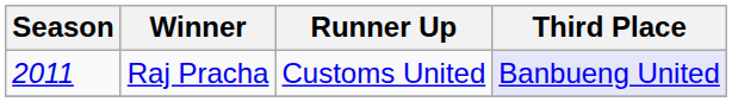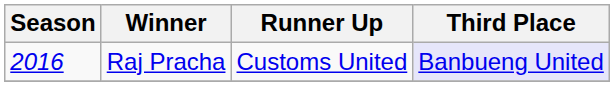Raj Pracha | Season: 2011 -> 2016
